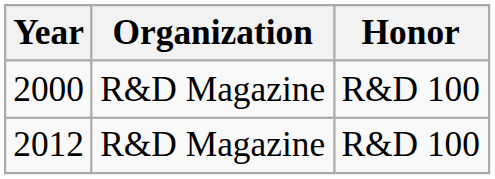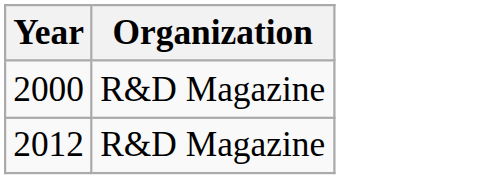- column: Honor | R&D 100 | R&D 100
